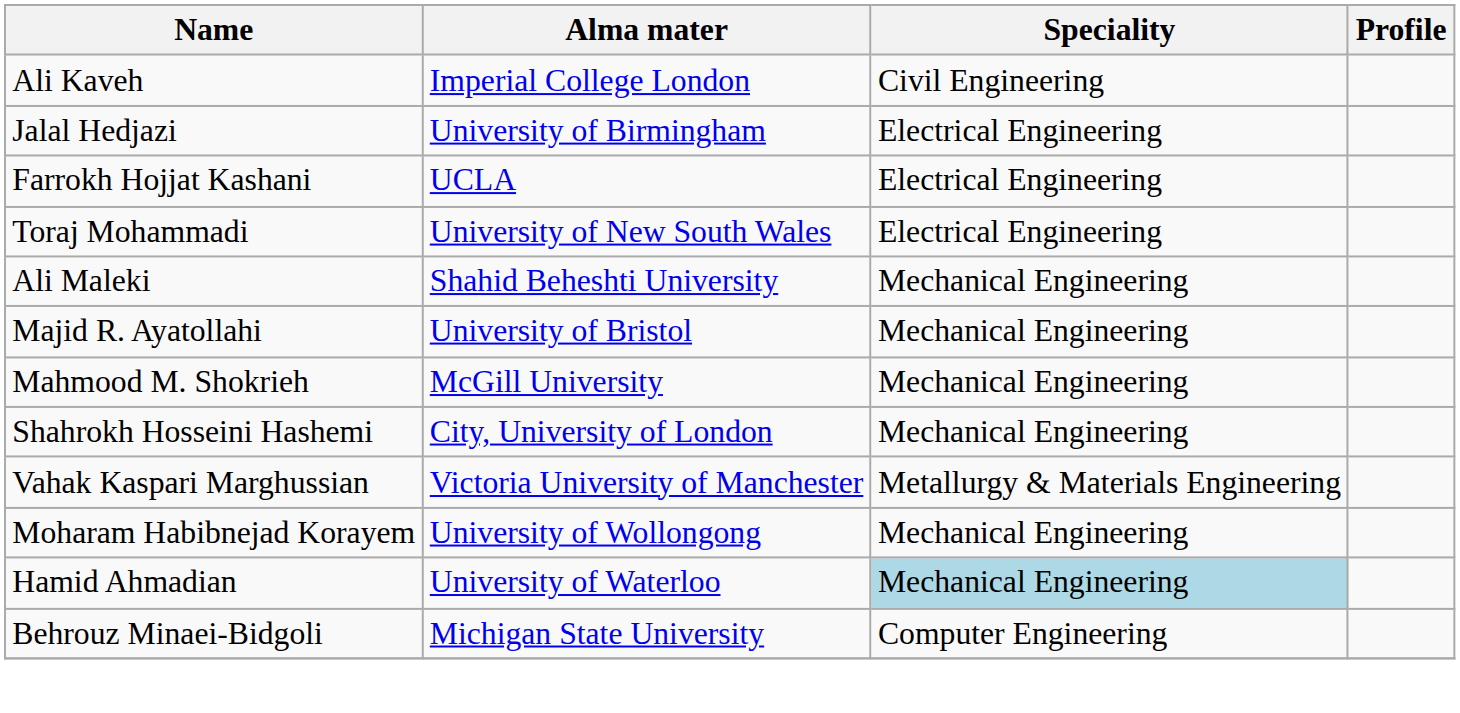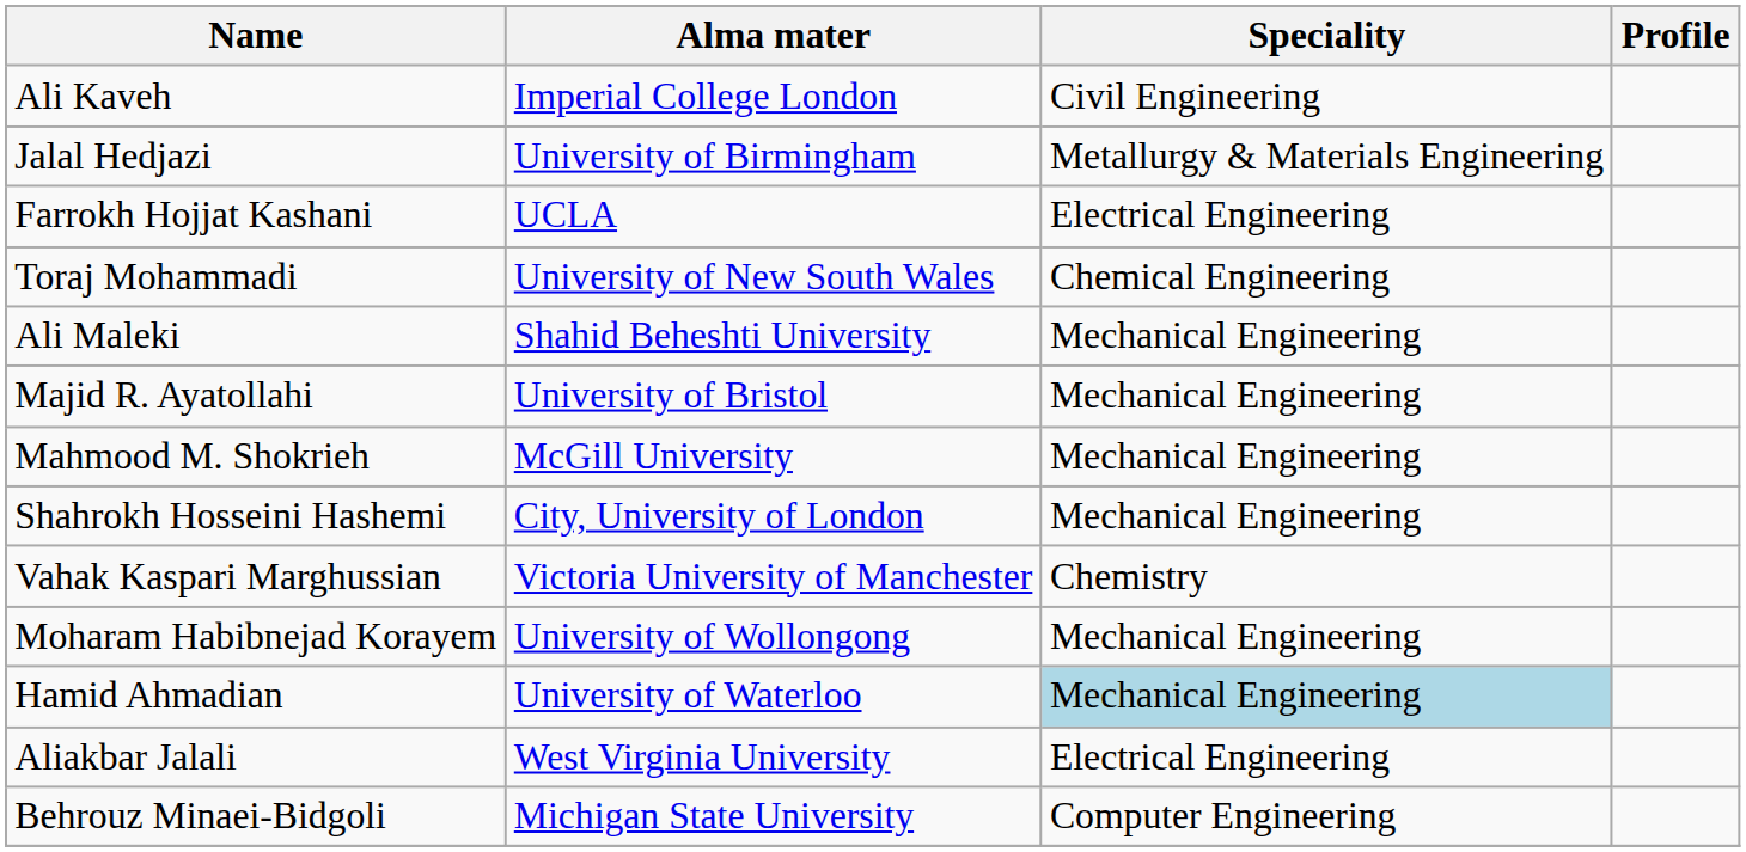Jalal Hedjazi | Speciality: Electrical Engineering -> Metallurgy & Materials Engineering
Toraj Mohammadi | Speciality: Electrical Engineering -> Chemical Engineering
Vahak Kaspari Marghussian | Speciality: Metallurgy & Materials Engineering -> Chemistry
+ row: Aliakbar Jalali | West Virginia University | Electrical Engineering
